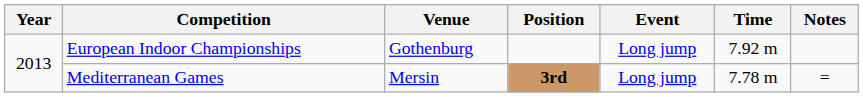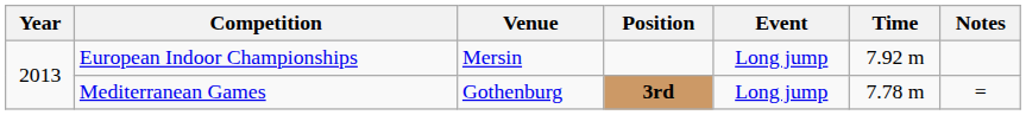European Indoor Championships | Venue: Gothenburg -> Mersin
Mediterranean Games | Venue: Mersin -> Gothenburg
